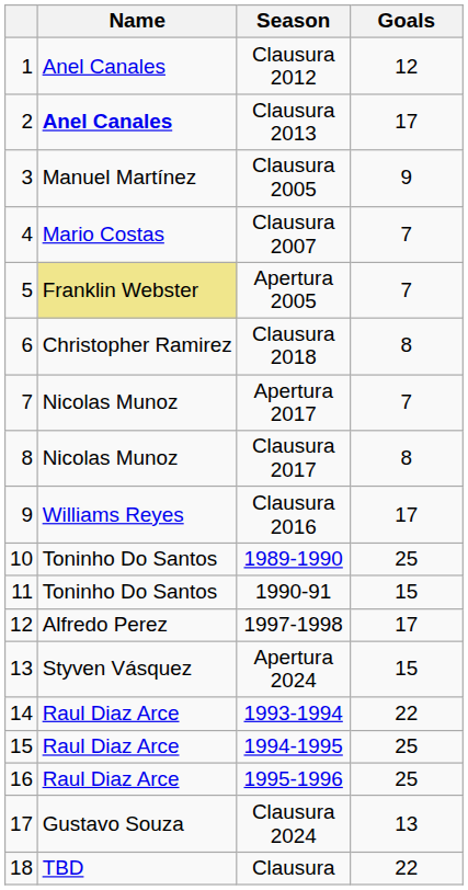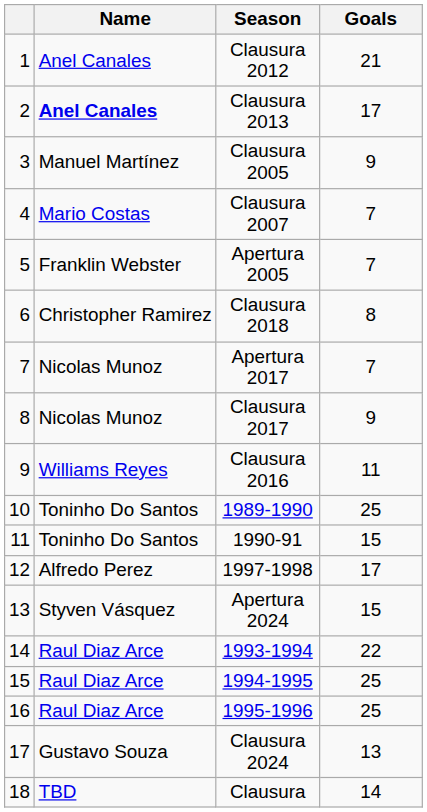Clausura 2012 | Goals: 12 -> 21
Apertura 2005 | Name: khaki background -> no background
Clausura 2017 | Goals: 8 -> 9
Clausura 2016 | Goals: 17 -> 11
Clausura | Goals: 22 -> 14
